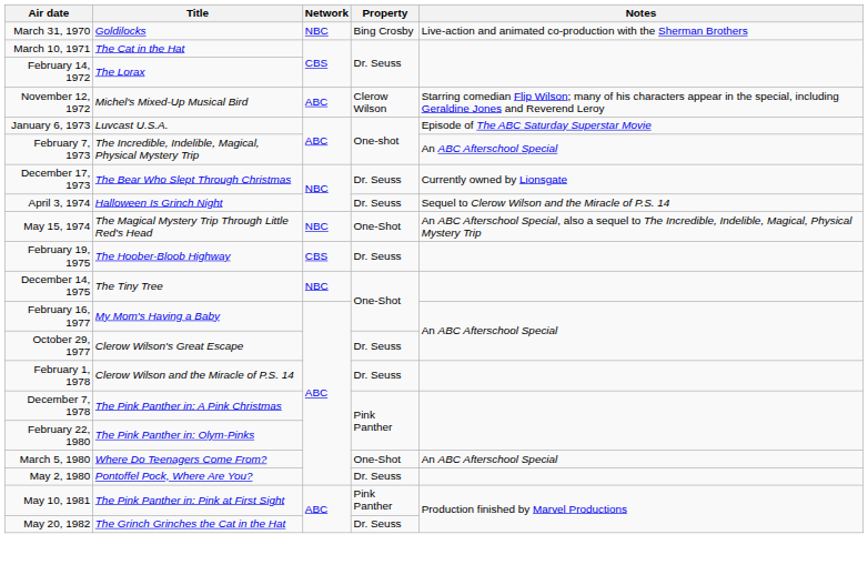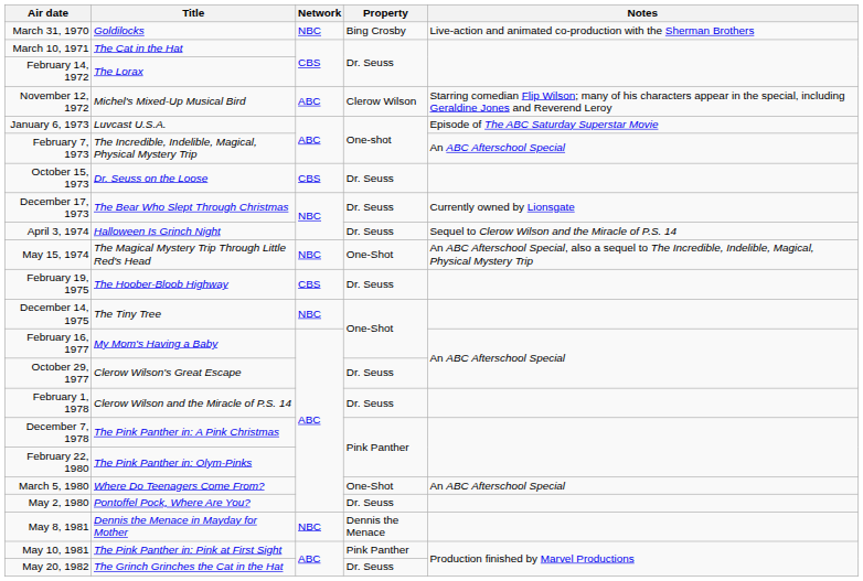+ row: October 15, 1973 | Dr. Seuss on the Loose | CBS | Dr. Seuss
+ row: May 8, 1981 | Dennis the Menace in Mayday for Mother | NBC | Dennis the Menace
